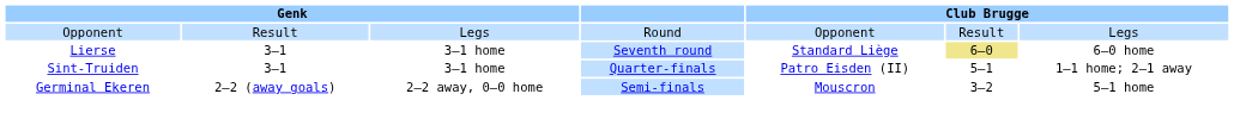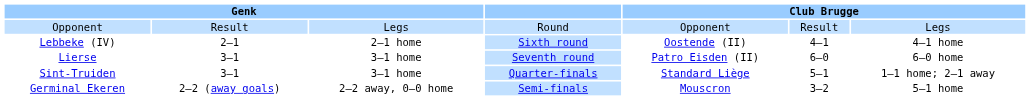+ row: Lebbeke (IV) | 2–1 | 2–1 home | Sixth round | Oostende (II) | 4–1 | 4–1 home
Lierse | column 5: Standard Liège -> Patro Eisden (II)
Lierse | column 6: khaki background -> no background
Sint-Truiden | column 5: Patro Eisden (II) -> Standard Liège
